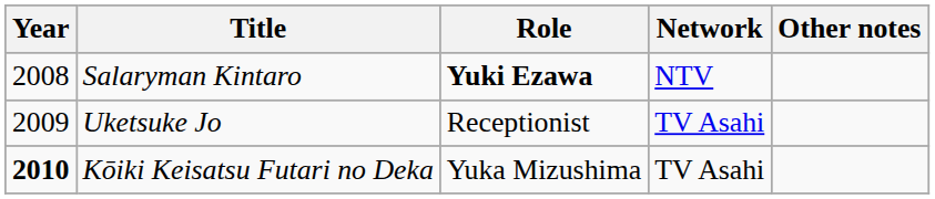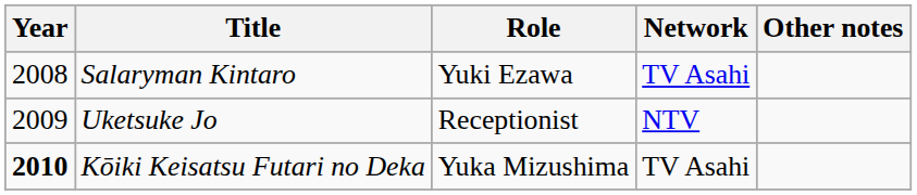Salaryman Kintaro | Role: bold -> normal
Salaryman Kintaro | Network: NTV -> TV Asahi
Uketsuke Jo | Network: TV Asahi -> NTV
